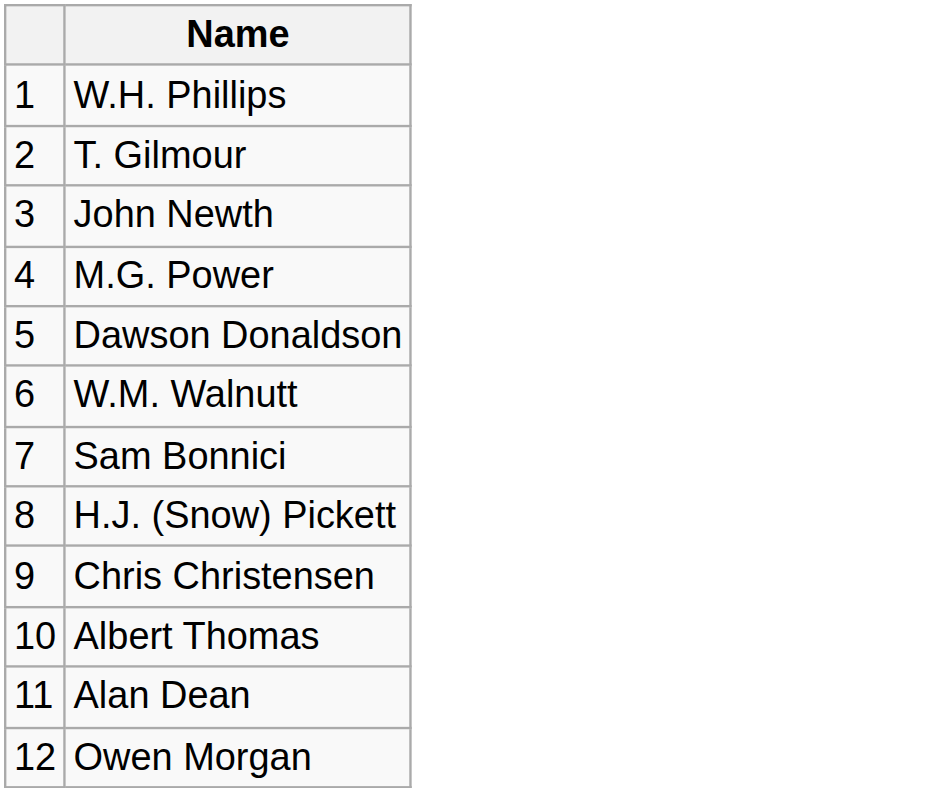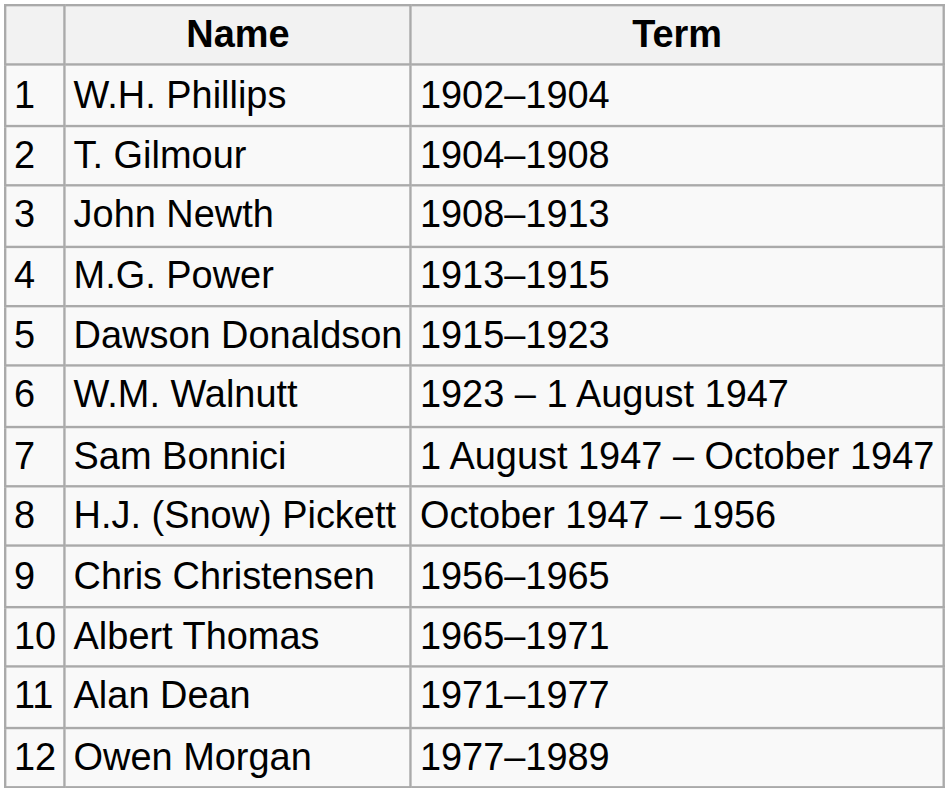+ column: Term | 1902–1904 | 1904–1908 | 1908–1913 | 1913–1915 | 1915–1923 | 1923 – 1 August 1947 | 1 August 1947 – October 1947 | October 1947 – 1956 | 1956–1965 | 1965–1971 | 1971–1977 | 1977–1989
